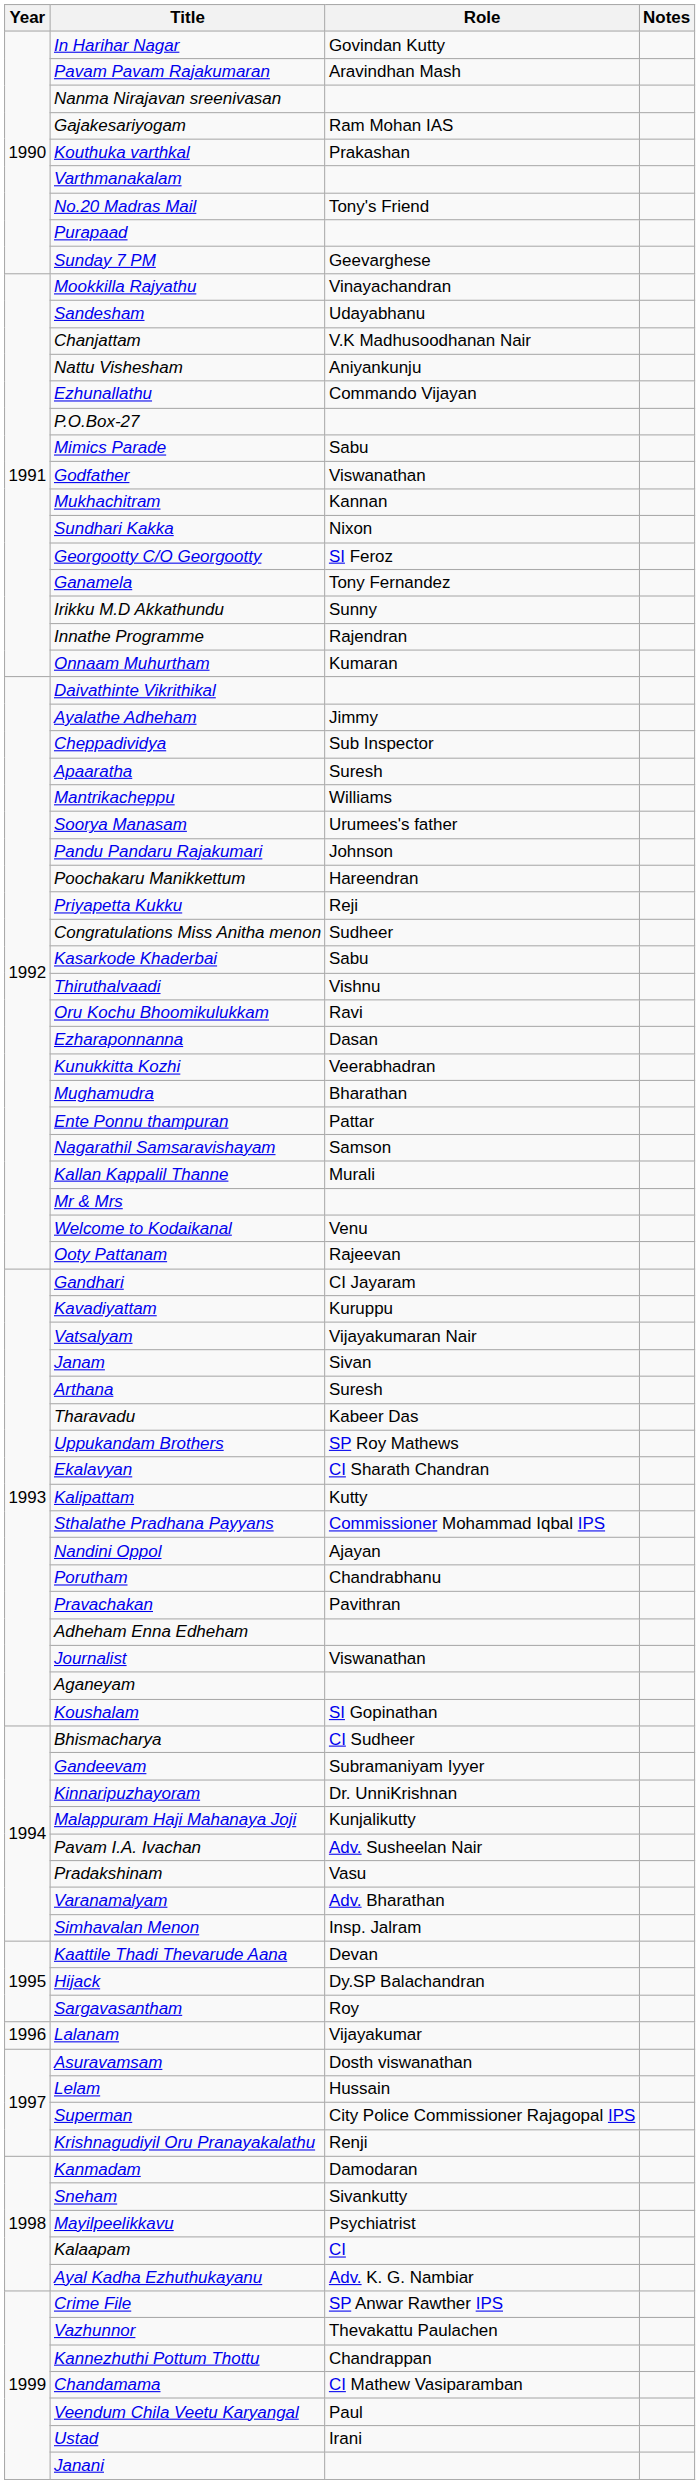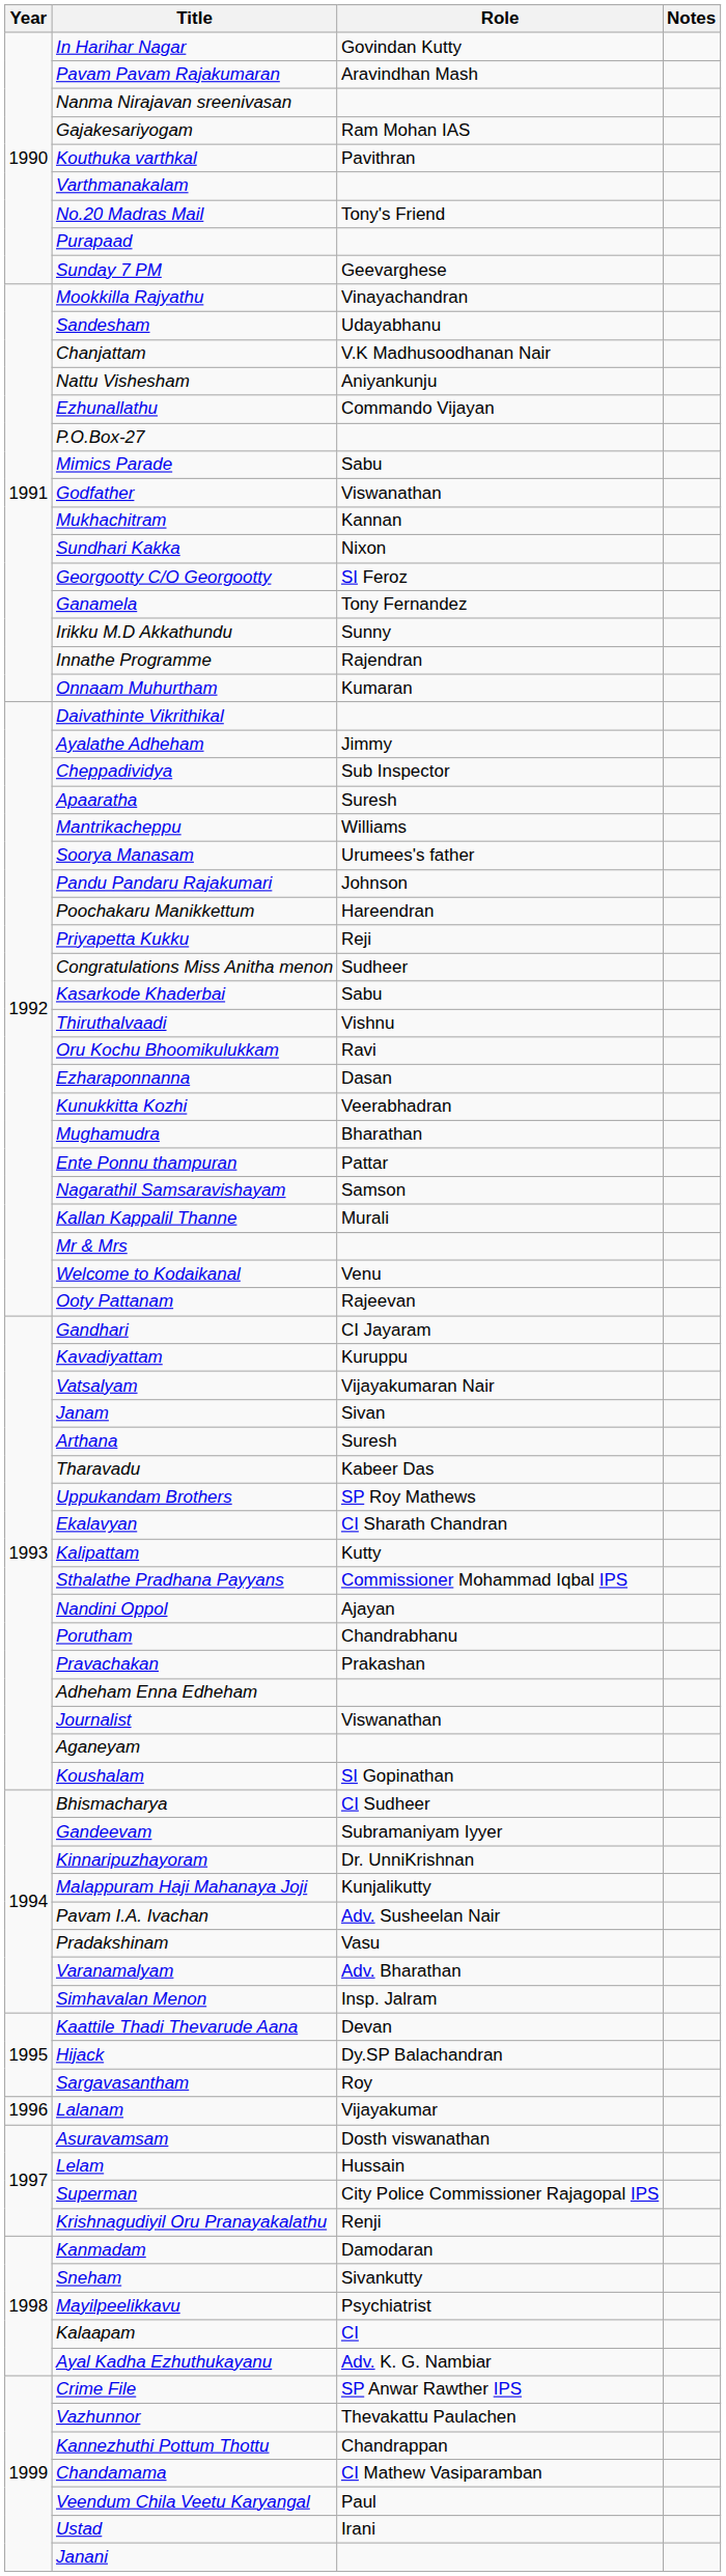Kouthuka varthkal | Role: Prakashan -> Pavithran
Pravachakan | Role: Pavithran -> Prakashan
